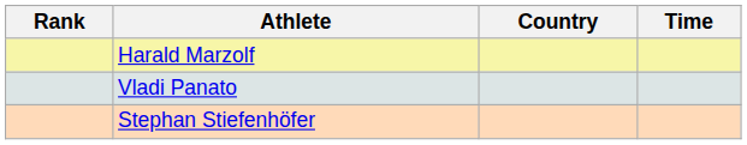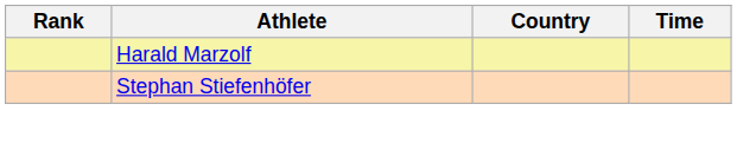- row: Vladi Panato
